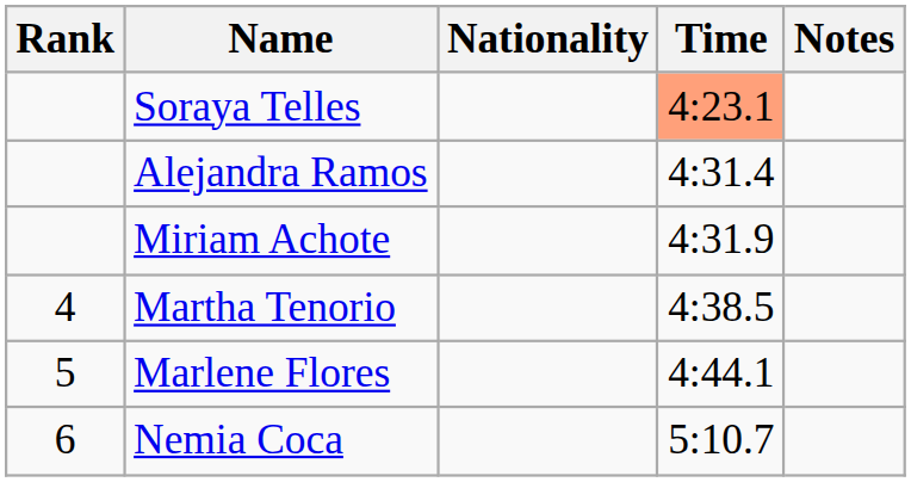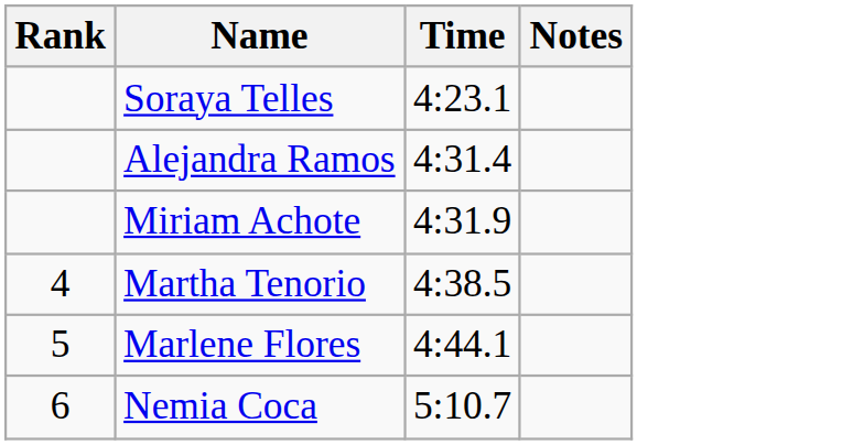- column: Nationality
Soraya Telles | Time: lightsalmon background -> no background
